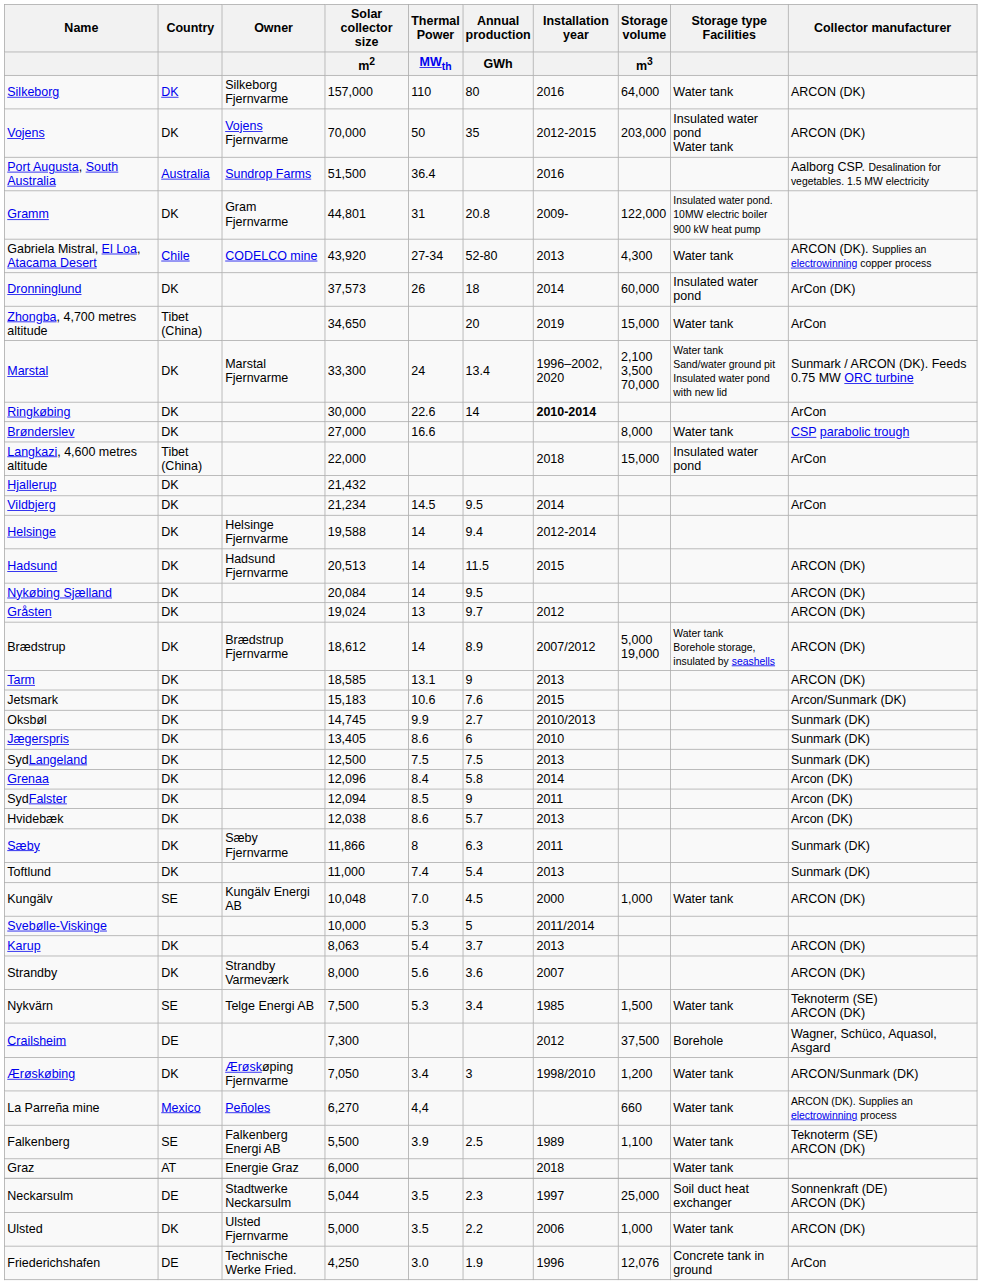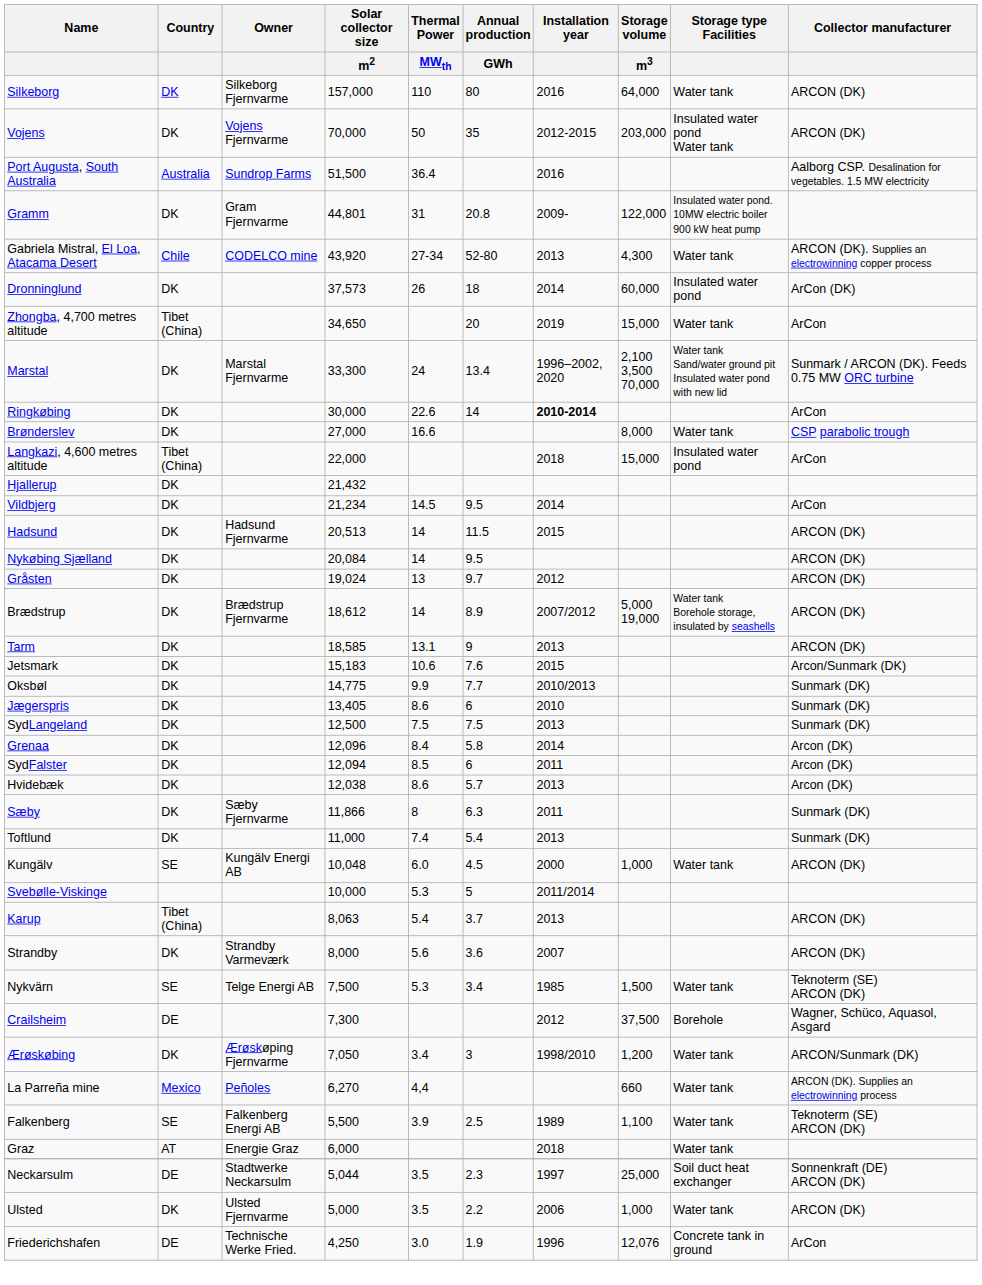- row: Helsinge | DK | Helsinge Fjernvarme | 19,588 | 14 | 9.4 | 2012-2014
Oksbøl | Solar collector size / m2: 14,745 -> 14,775
Oksbøl | Annual production / GWh: 2.7 -> 7.7
SydFalster | Annual production / GWh: 9 -> 6
Kungälv | Thermal Power / MWth: 7.0 -> 6.0
Karup | Country: DK -> Tibet (China)
